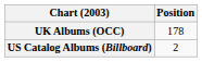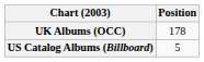US Catalog Albums (Billboard) | Position: 2 -> 5
